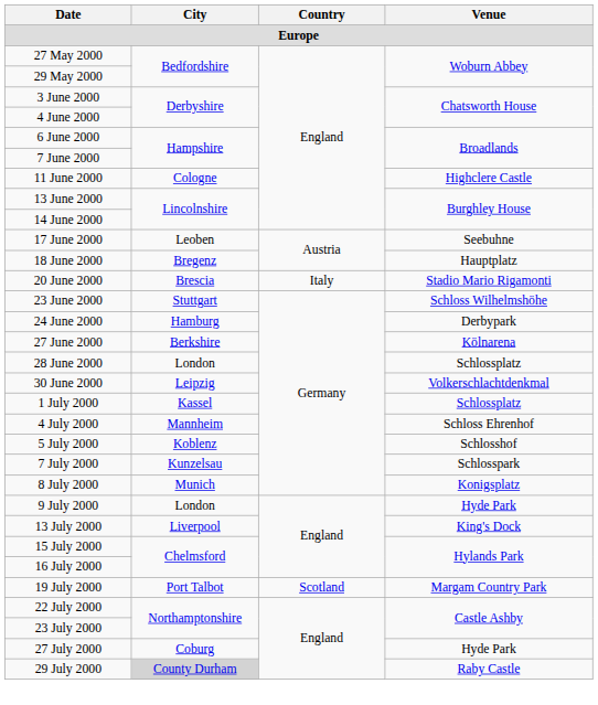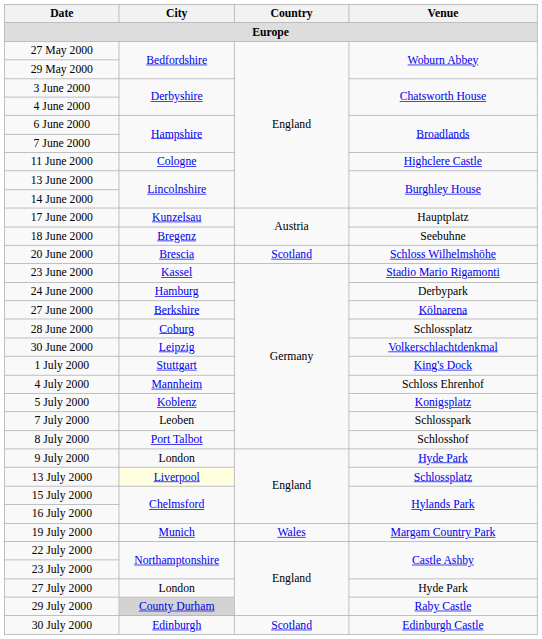17 June 2000 | City: Leoben -> Kunzelsau
17 June 2000 | Venue: Seebuhne -> Hauptplatz
18 June 2000 | Venue: Hauptplatz -> Seebuhne
20 June 2000 | Country: Italy -> Scotland
20 June 2000 | Venue: Stadio Mario Rigamonti -> Schloss Wilhelmshöhe
23 June 2000 | City: Stuttgart -> Kassel
23 June 2000 | Venue: Schloss Wilhelmshöhe -> Stadio Mario Rigamonti
28 June 2000 | City: London -> Coburg
1 July 2000 | City: Kassel -> Stuttgart
1 July 2000 | Venue: Schlossplatz -> King's Dock
5 July 2000 | Venue: Schlosshof -> Konigsplatz
7 July 2000 | City: Kunzelsau -> Leoben
8 July 2000 | City: Munich -> Port Talbot
8 July 2000 | Venue: Konigsplatz -> Schlosshof
13 July 2000 | City: no background -> lightyellow background
13 July 2000 | Venue: King's Dock -> Schlossplatz
19 July 2000 | City: Port Talbot -> Munich
19 July 2000 | Country: Scotland -> Wales
27 July 2000 | City: Coburg -> London
+ row: 30 July 2000 | Edinburgh | Scotland | Edinburgh Castle
